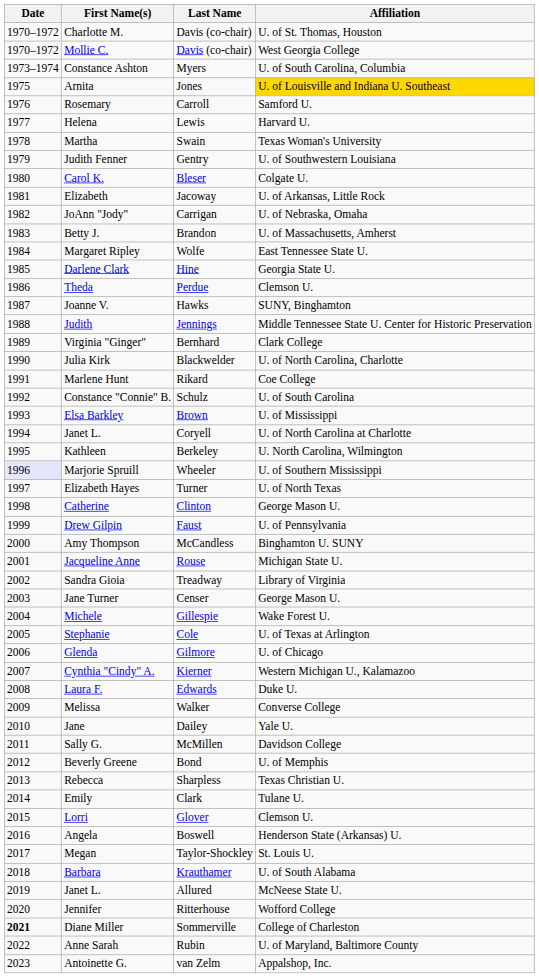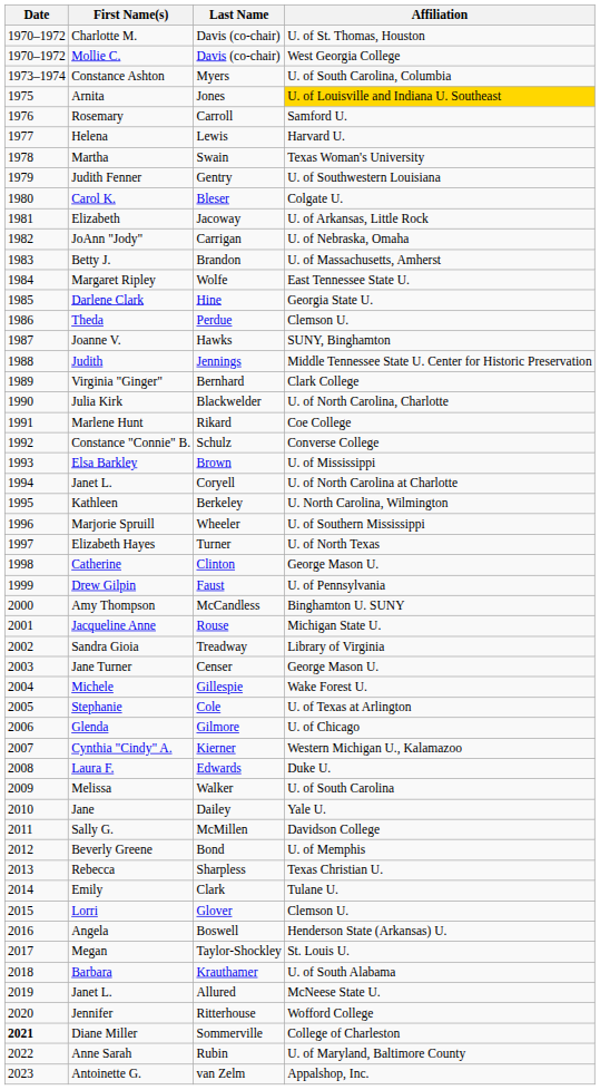Constance "Connie" B. | Affiliation: U. of South Carolina -> Converse College
Marjorie Spruill | Date: lavender background -> no background
Melissa | Affiliation: Converse College -> U. of South Carolina
